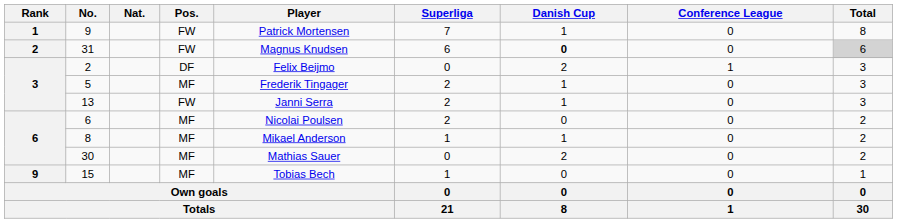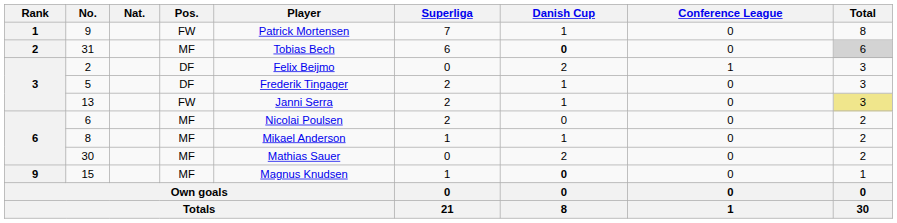31 | Pos.: FW -> MF
31 | Player: Magnus Knudsen -> Tobias Bech
5 | Pos.: MF -> DF
13 | Total: no background -> khaki background
15 | Player: Tobias Bech -> Magnus Knudsen
15 | Danish Cup: normal -> bold
